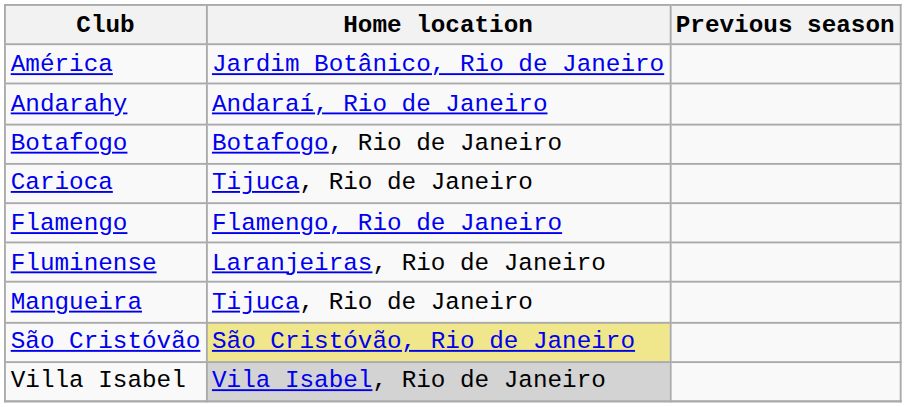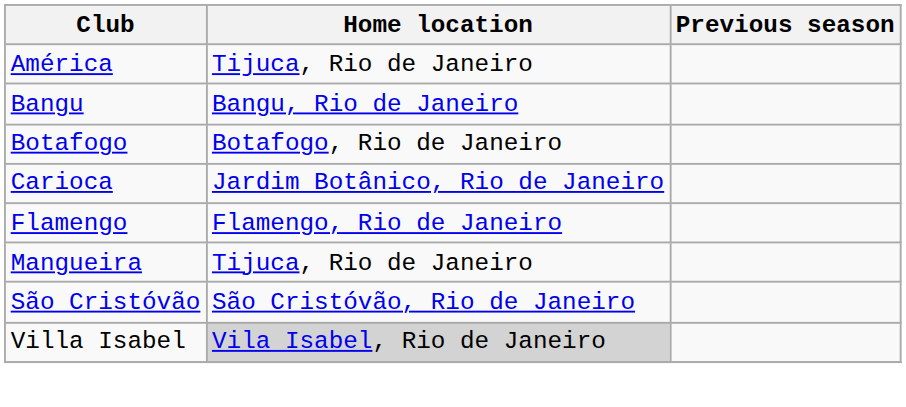América | Home location: Jardim Botânico, Rio de Janeiro -> Tijuca, Rio de Janeiro
- row: Andarahy | Andaraí, Rio de Janeiro
+ row: Bangu | Bangu, Rio de Janeiro
Carioca | Home location: Tijuca, Rio de Janeiro -> Jardim Botânico, Rio de Janeiro
- row: Fluminense | Laranjeiras, Rio de Janeiro
São Cristóvão | Home location: khaki background -> no background
